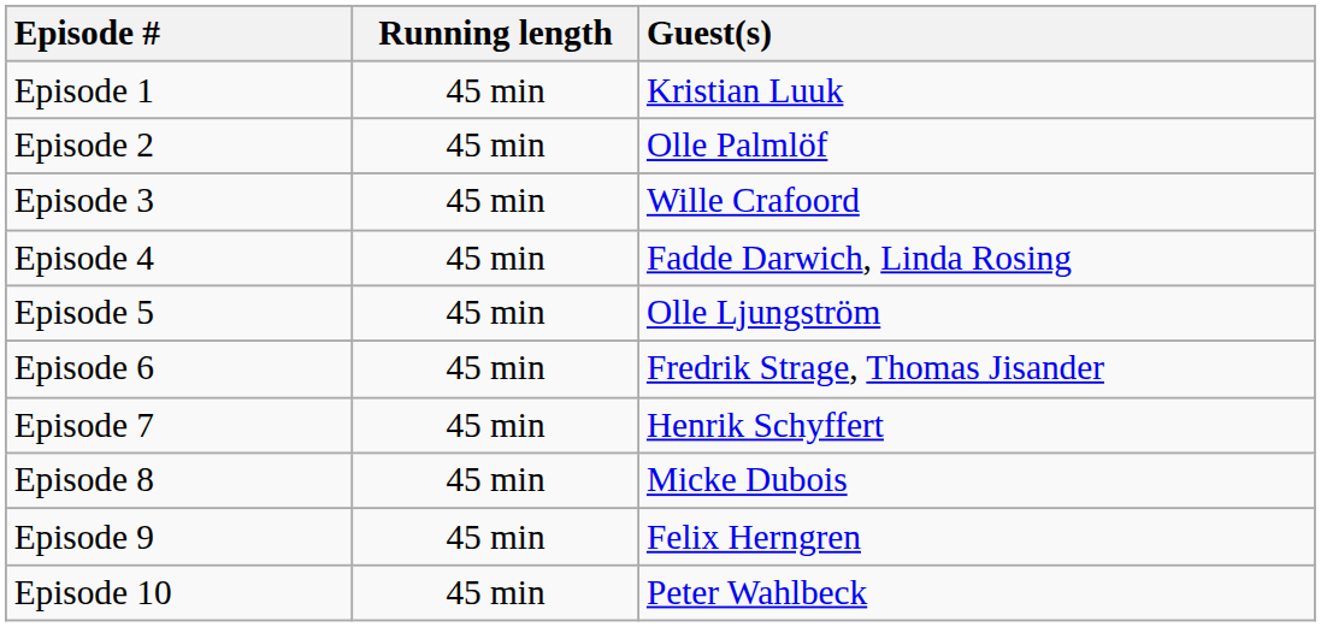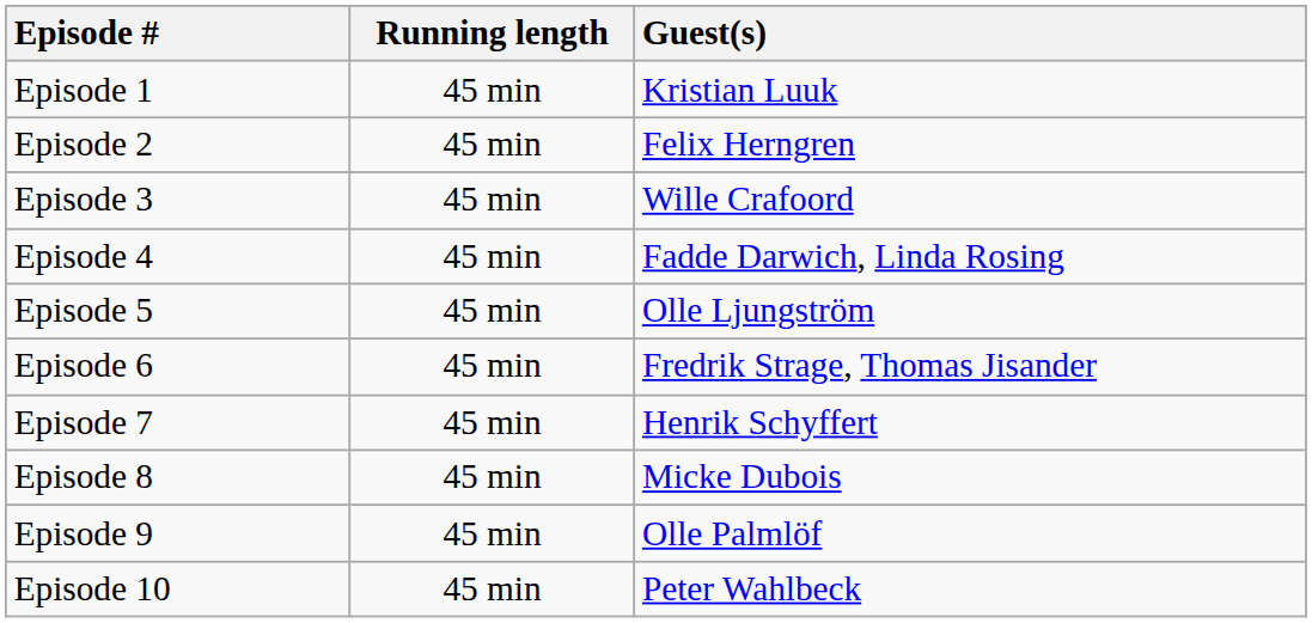Episode 2 | Guest(s): Olle Palmlöf -> Felix Herngren
Episode 9 | Guest(s): Felix Herngren -> Olle Palmlöf
